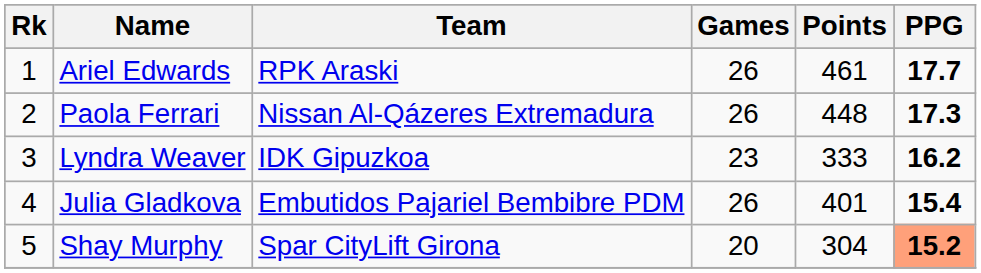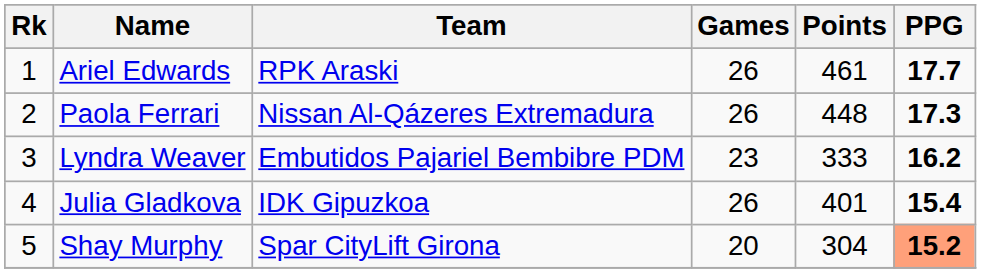Lyndra Weaver | Team: IDK Gipuzkoa -> Embutidos Pajariel Bembibre PDM
Julia Gladkova | Team: Embutidos Pajariel Bembibre PDM -> IDK Gipuzkoa
